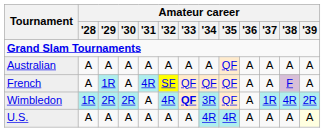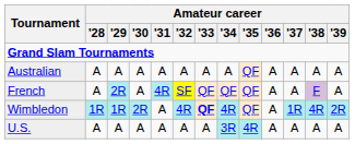French | Amateur career / '29: 1R -> 2R
Wimbledon | Amateur career / '29: 2R -> 1R
Wimbledon | Amateur career / '34: 3R -> 4R
U.S. | Amateur career / '34: 4R -> 3R
U.S. | Amateur career / '39: lightyellow background -> no background
